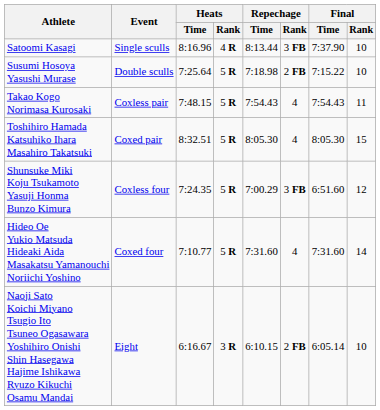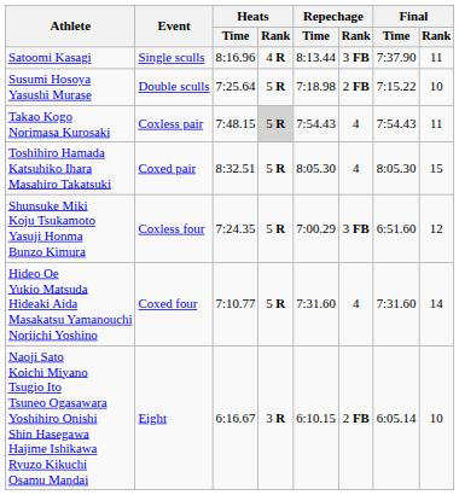Satoomi Kasagi | Final / Rank: 10 -> 11
Takao Kogo Norimasa Kurosaki | Heats / Rank: no background -> lightgrey background
